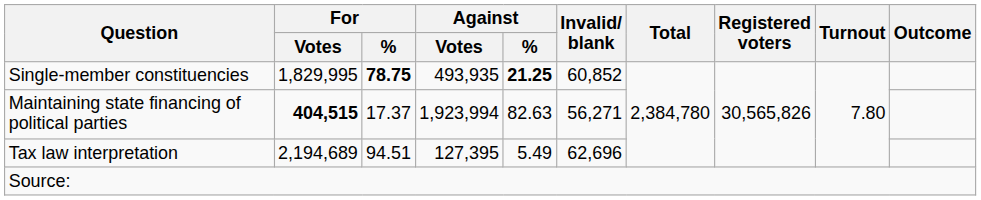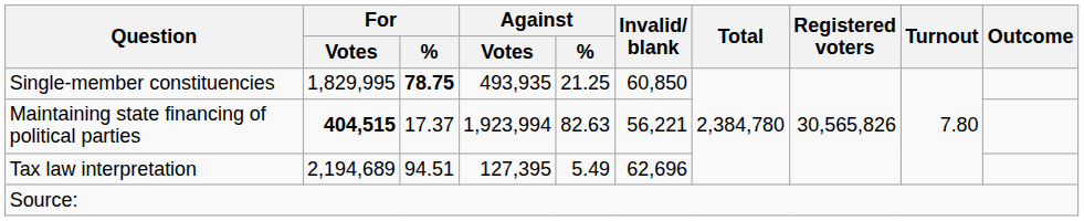Single-member constituencies | Against / %: bold -> normal
Single-member constituencies | Invalid/ blank: 60,852 -> 60,850
Maintaining state financing of political parties | Invalid/ blank: 56,271 -> 56,221
